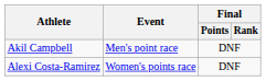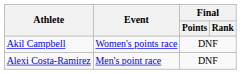Akil Campbell | Event: Men's point race -> Women's points race
Alexi Costa-Ramirez | Event: Women's points race -> Men's point race
